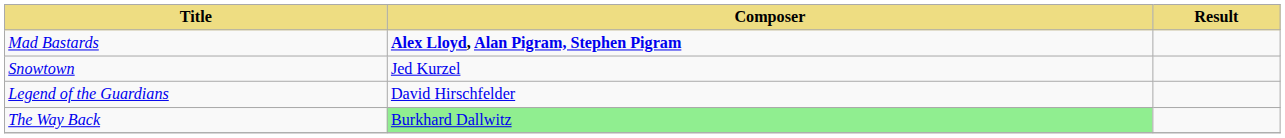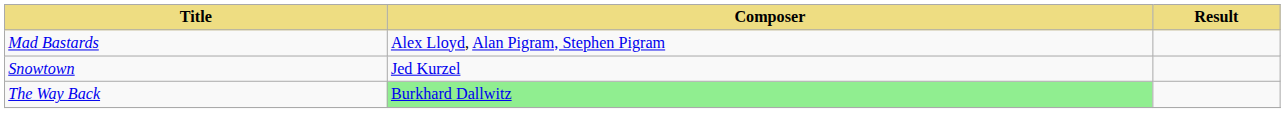Mad Bastards | Composer: bold -> normal
- row: Legend of the Guardians | David Hirschfelder
